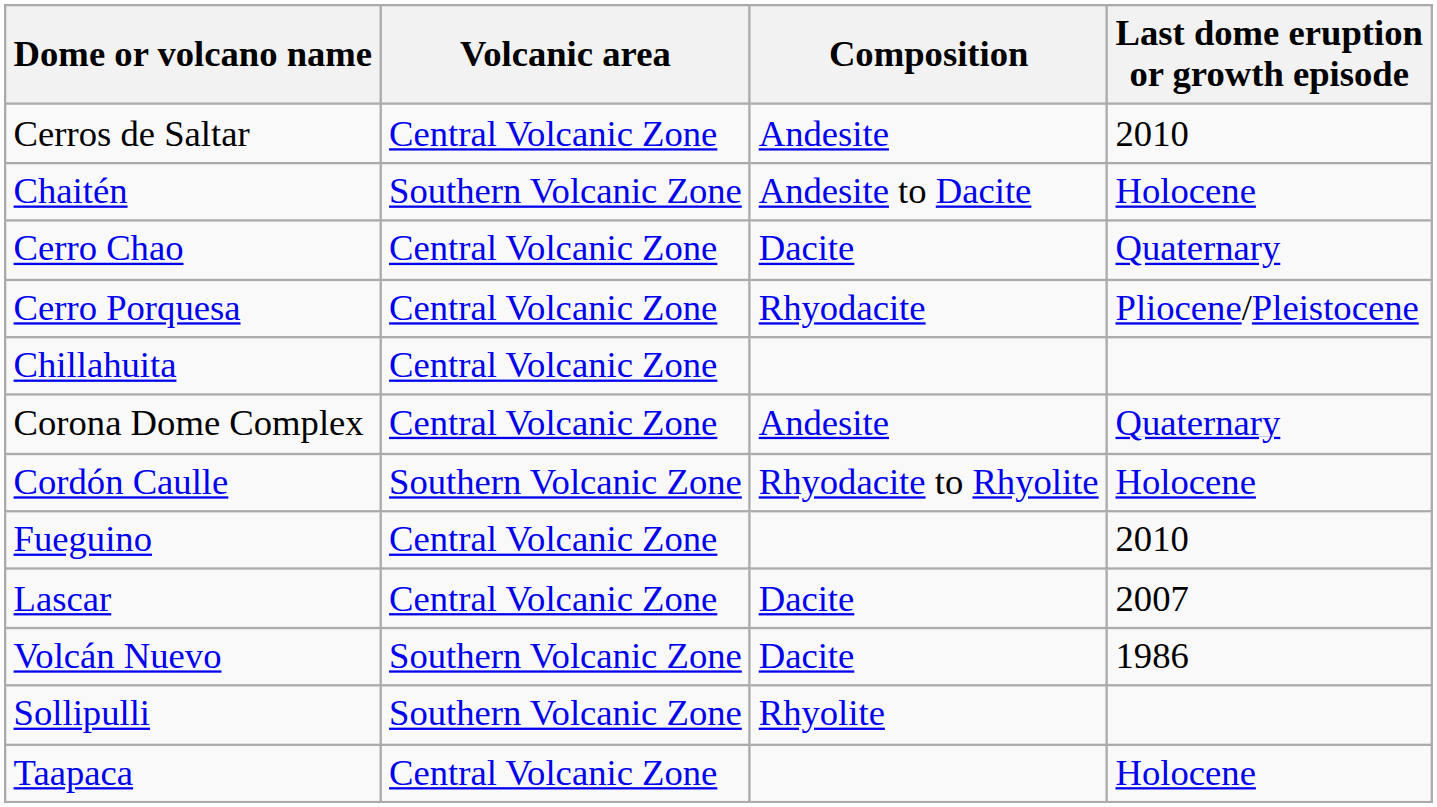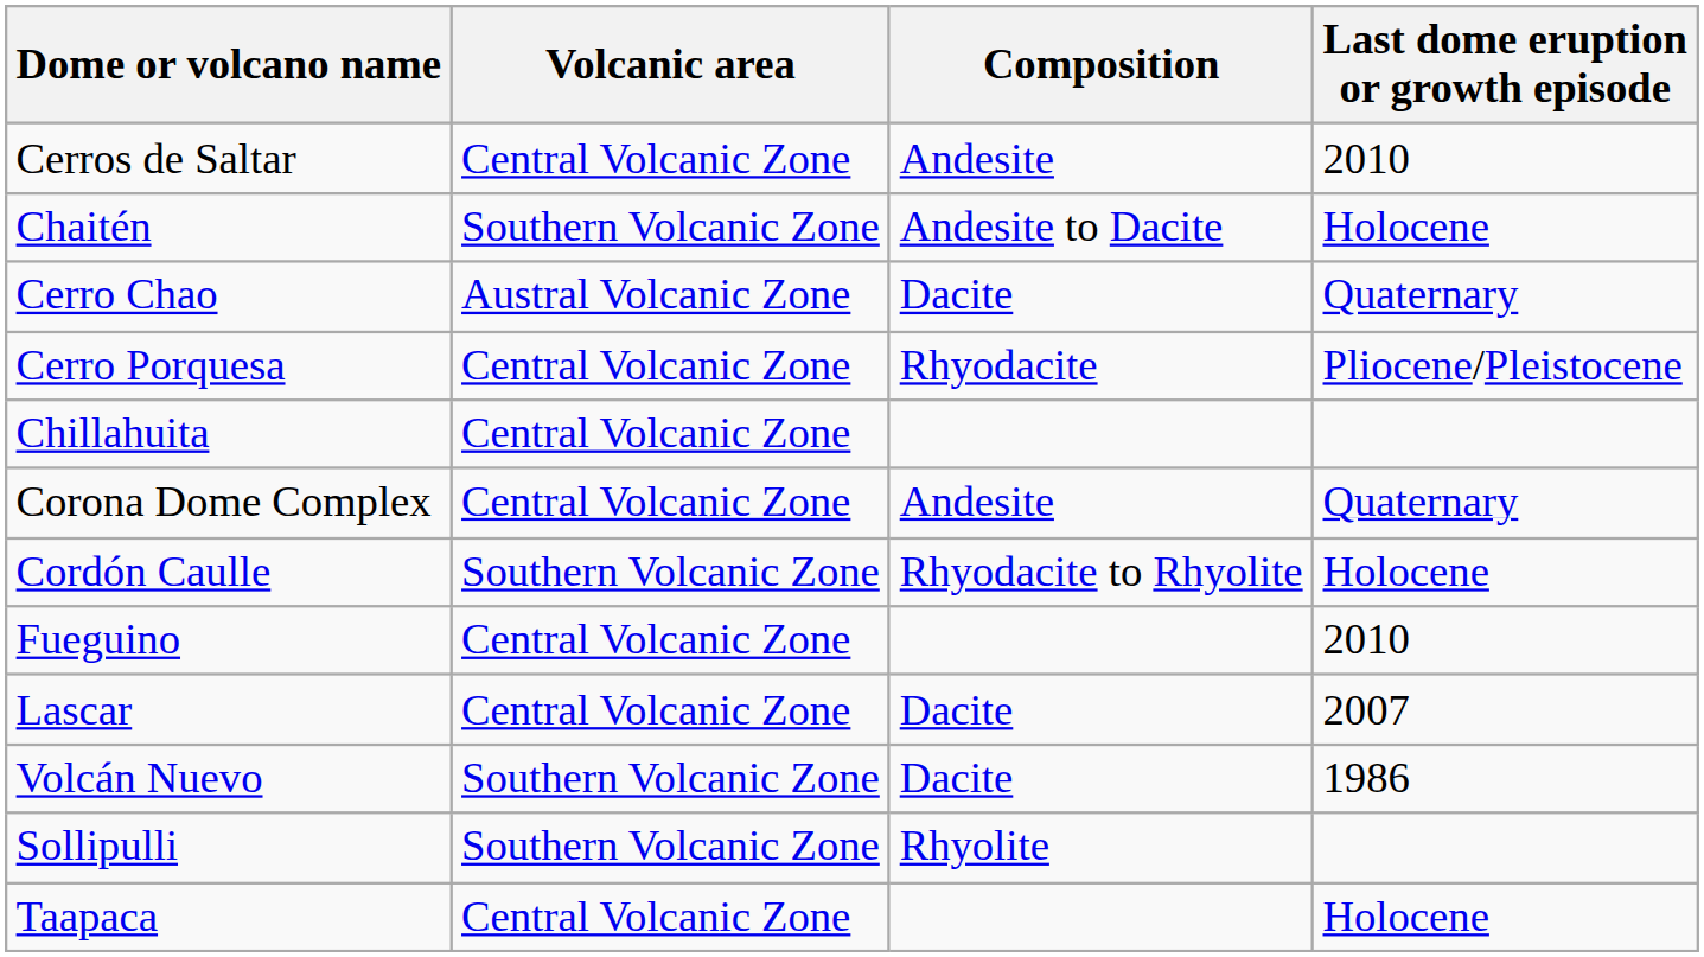Cerro Chao | Volcanic area: Central Volcanic Zone -> Austral Volcanic Zone
